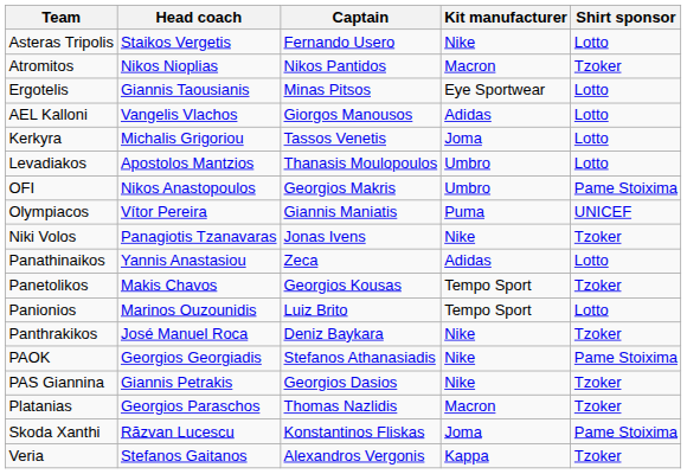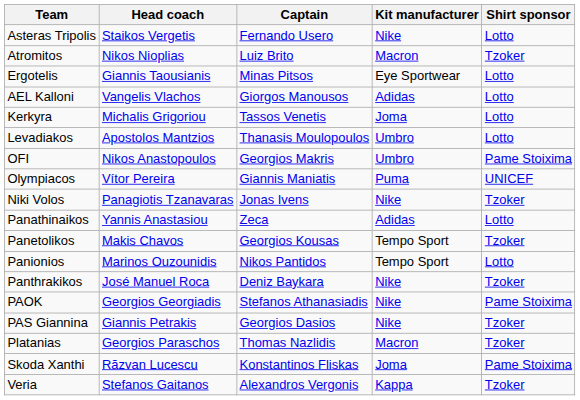Atromitos | Captain: Nikos Pantidos -> Luiz Brito
Panionios | Captain: Luiz Brito -> Nikos Pantidos
